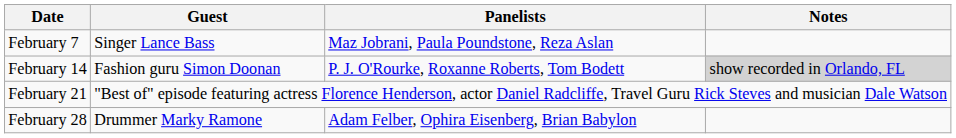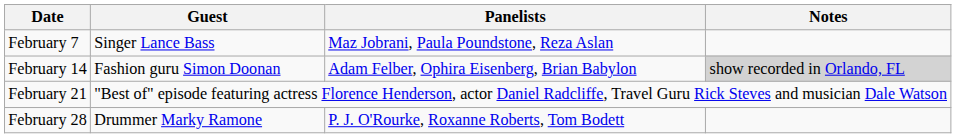February 14 | Panelists: P. J. O'Rourke, Roxanne Roberts, Tom Bodett -> Adam Felber, Ophira Eisenberg, Brian Babylon
February 28 | Panelists: Adam Felber, Ophira Eisenberg, Brian Babylon -> P. J. O'Rourke, Roxanne Roberts, Tom Bodett
